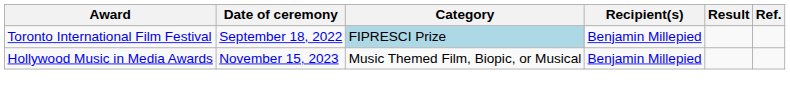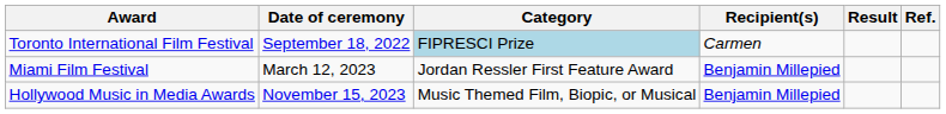Toronto International Film Festival | Recipient(s): Benjamin Millepied -> Carmen
+ row: Miami Film Festival | March 12, 2023 | Jordan Ressler First Feature Award | Benjamin Millepied
